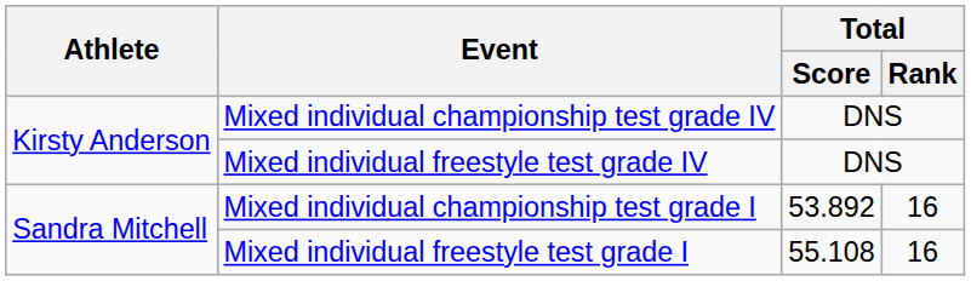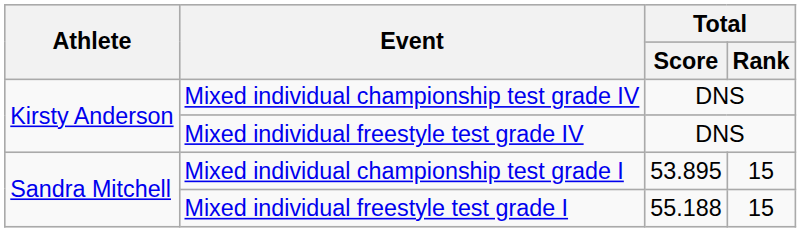Mixed individual championship test grade I | Total / Score: 53.892 -> 53.895
Mixed individual championship test grade I | Total / Rank: 16 -> 15
Mixed individual freestyle test grade I | Total / Score: 55.108 -> 55.188
Mixed individual freestyle test grade I | Total / Rank: 16 -> 15
